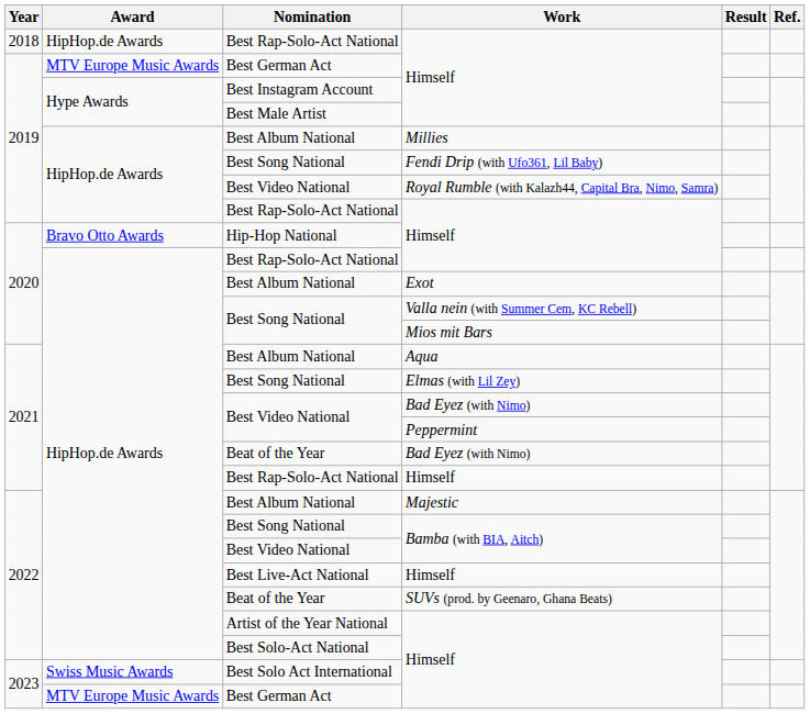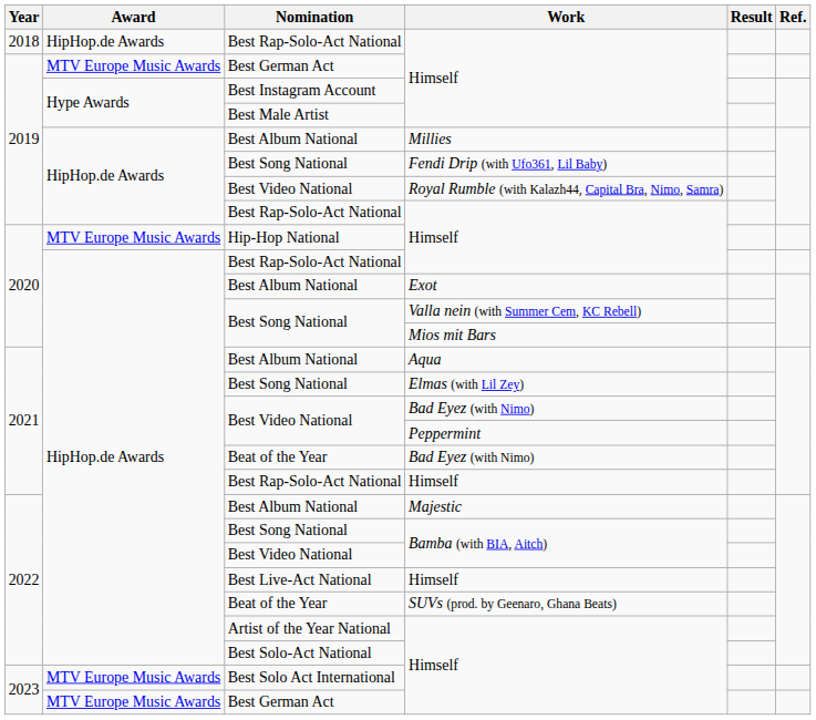Hip-Hop National / Himself | Award: Bravo Otto Awards -> MTV Europe Music Awards
Best Solo Act International / Himself | Award: Swiss Music Awards -> MTV Europe Music Awards
